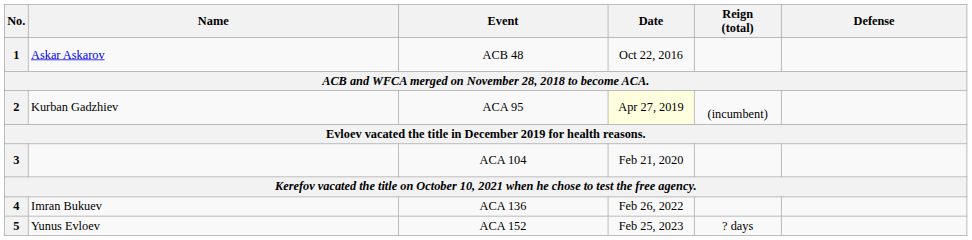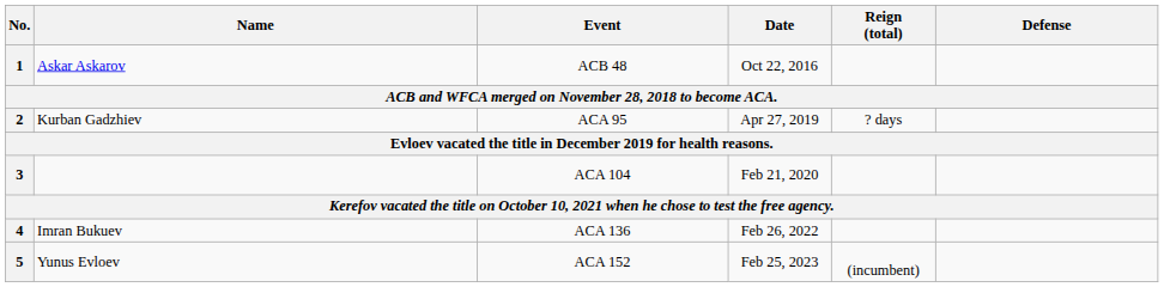2 | Date: lightyellow background -> no background
2 | Reign (total): (incumbent) -> ? days
5 | Reign (total): ? days -> (incumbent)
